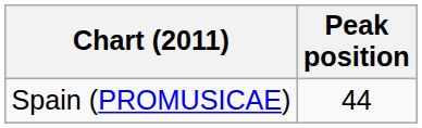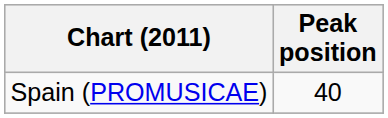Spain (PROMUSICAE) | Peak position: 44 -> 40
